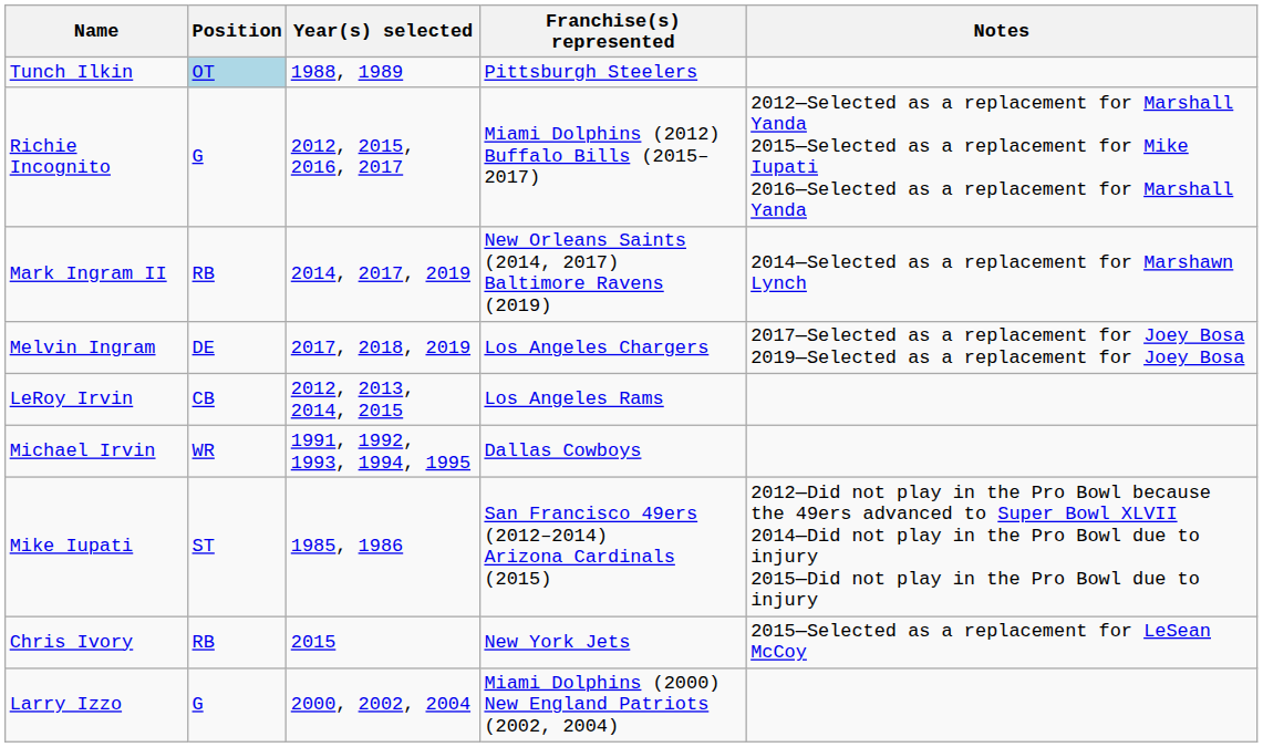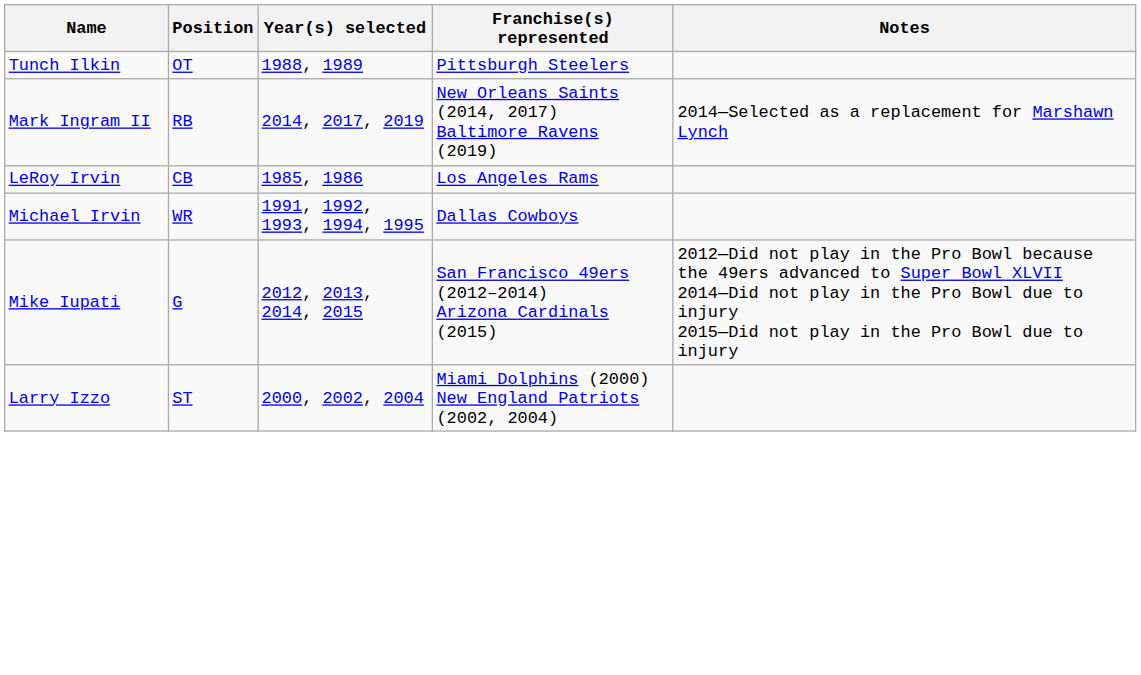Tunch Ilkin | Position: lightblue background -> no background
- row: Richie Incognito | G | 2012, 2015, 2016, 2017 | Miami Dolphins (2012) Buffalo Bills (2015–2017) | 2012—Selected as a replacement for Marshall Yanda 2015—Selected as a replacement for Mike Iupati 2016—Selected as a replacement for Marshall Yanda
- row: Melvin Ingram | DE | 2017, 2018, 2019 | Los Angeles Chargers | 2017—Selected as a replacement for Joey Bosa 2019—Selected as a replacement for Joey Bosa
LeRoy Irvin | Year(s) selected: 2012, 2013, 2014, 2015 -> 1985, 1986
Mike Iupati | Position: ST -> G
Mike Iupati | Year(s) selected: 1985, 1986 -> 2012, 2013, 2014, 2015
- row: Chris Ivory | RB | 2015 | New York Jets | 2015—Selected as a replacement for LeSean McCoy
Larry Izzo | Position: G -> ST
